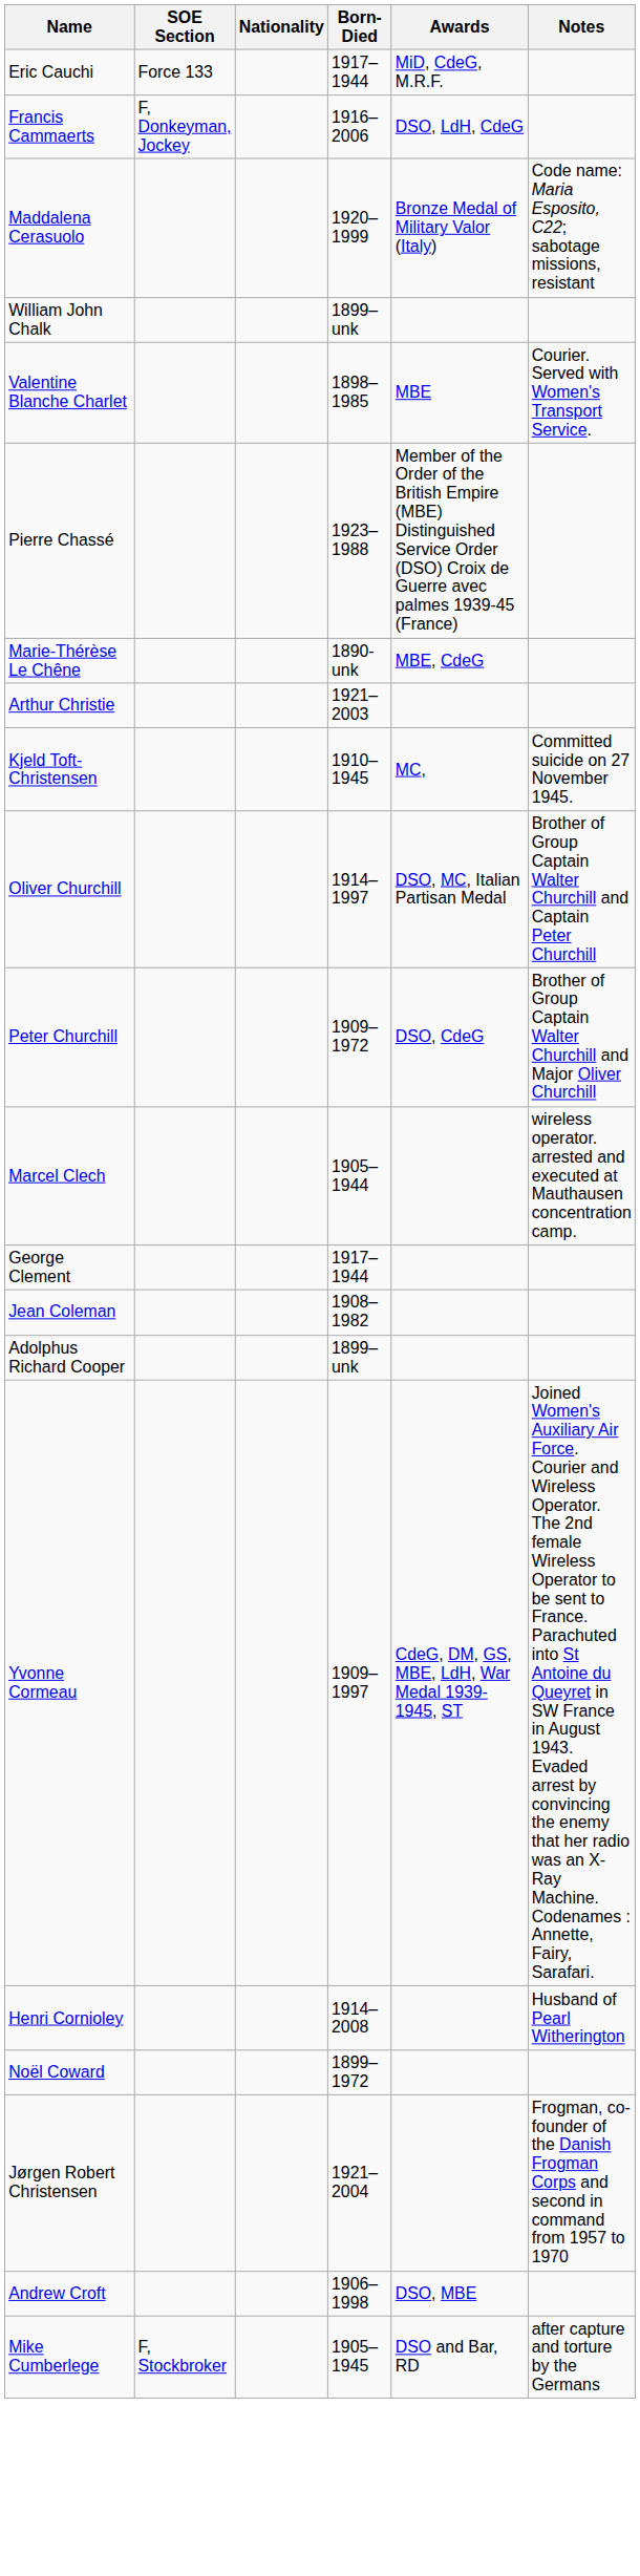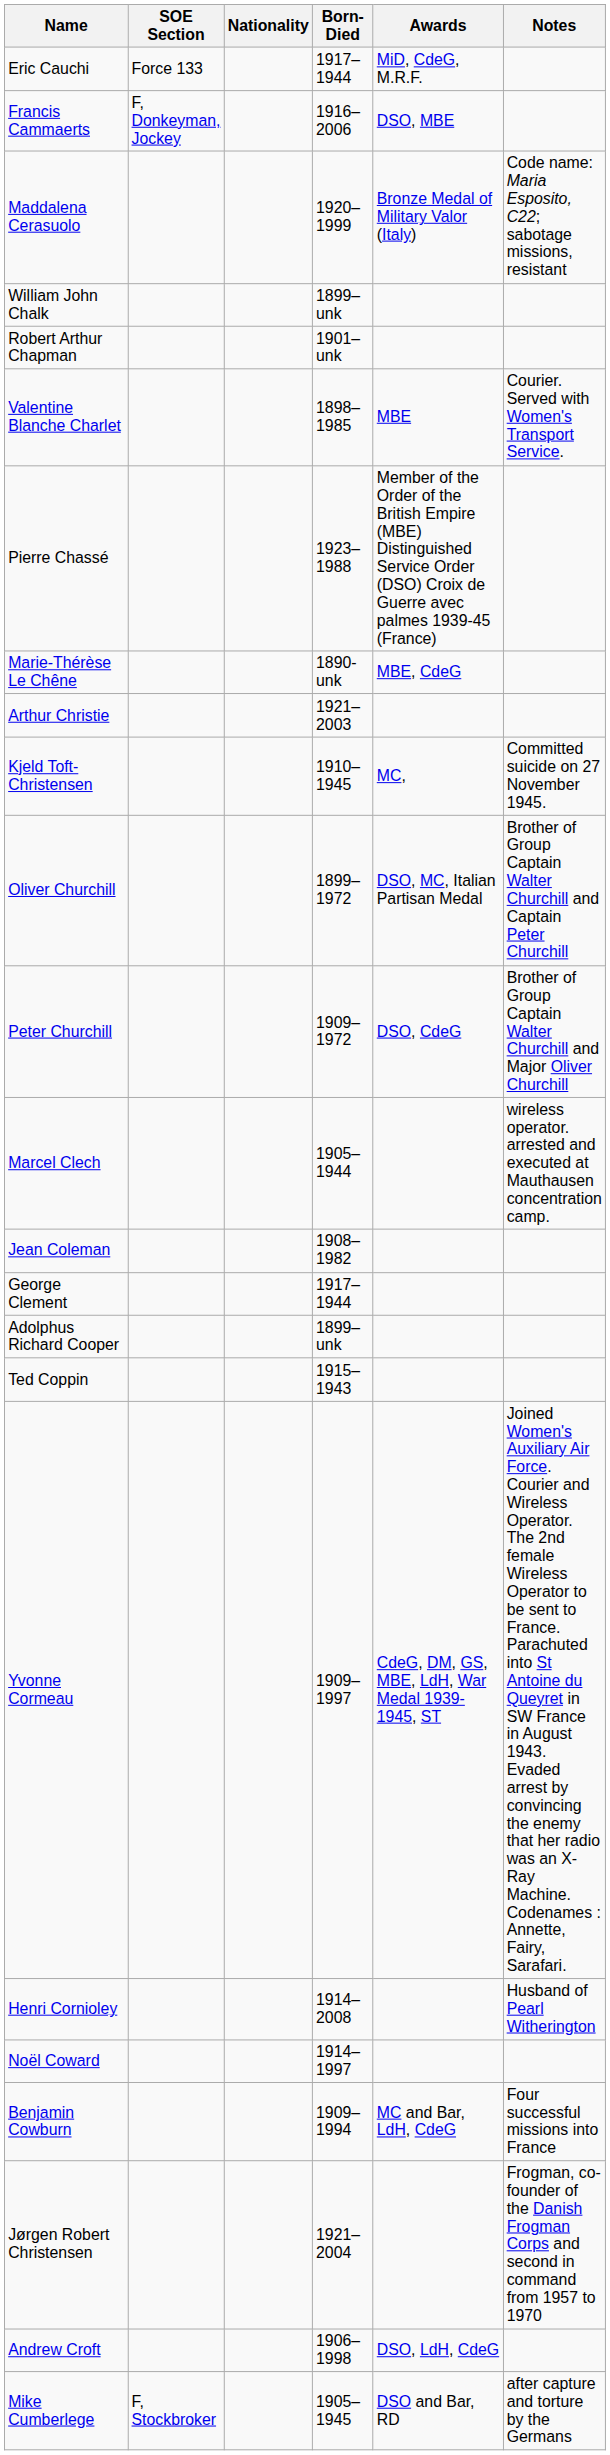Francis Cammaerts | Awards: DSO, LdH, CdeG -> DSO, MBE
+ row: Robert Arthur Chapman | 1901–unk
Oliver Churchill | Born-Died: 1914–1997 -> 1899–1972
rows swapped: George Clement <-> Jean Coleman
+ row: Ted Coppin | 1915–1943
Noël Coward | Born-Died: 1899–1972 -> 1914–1997
+ row: Benjamin Cowburn | 1909–1994 | MC and Bar, LdH, CdeG | Four successful missions into France
Andrew Croft | Awards: DSO, MBE -> DSO, LdH, CdeG
